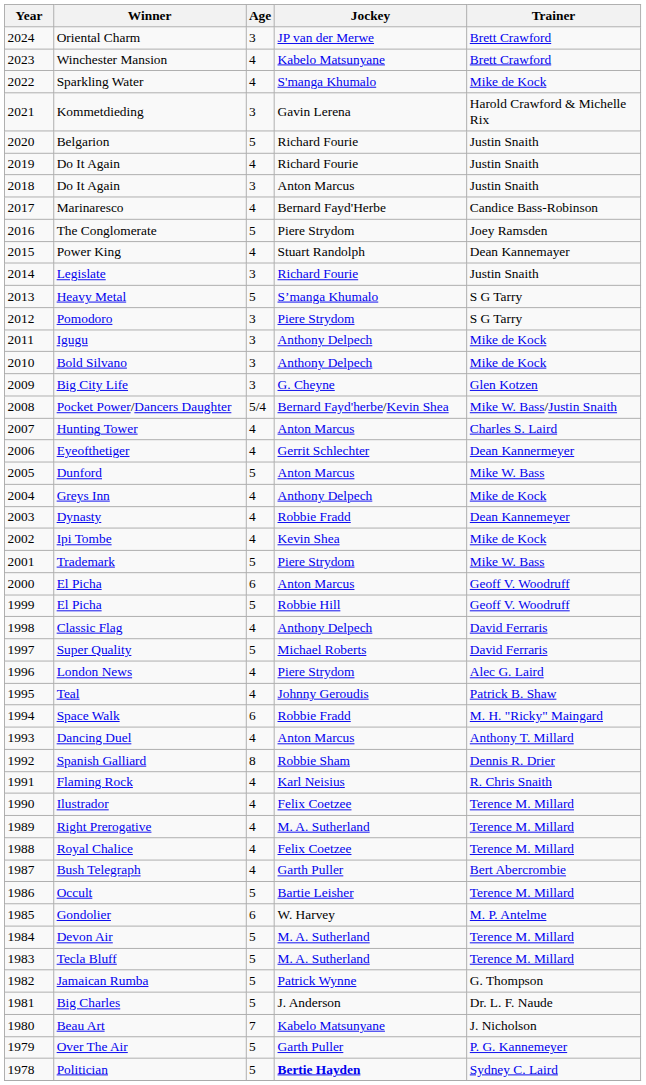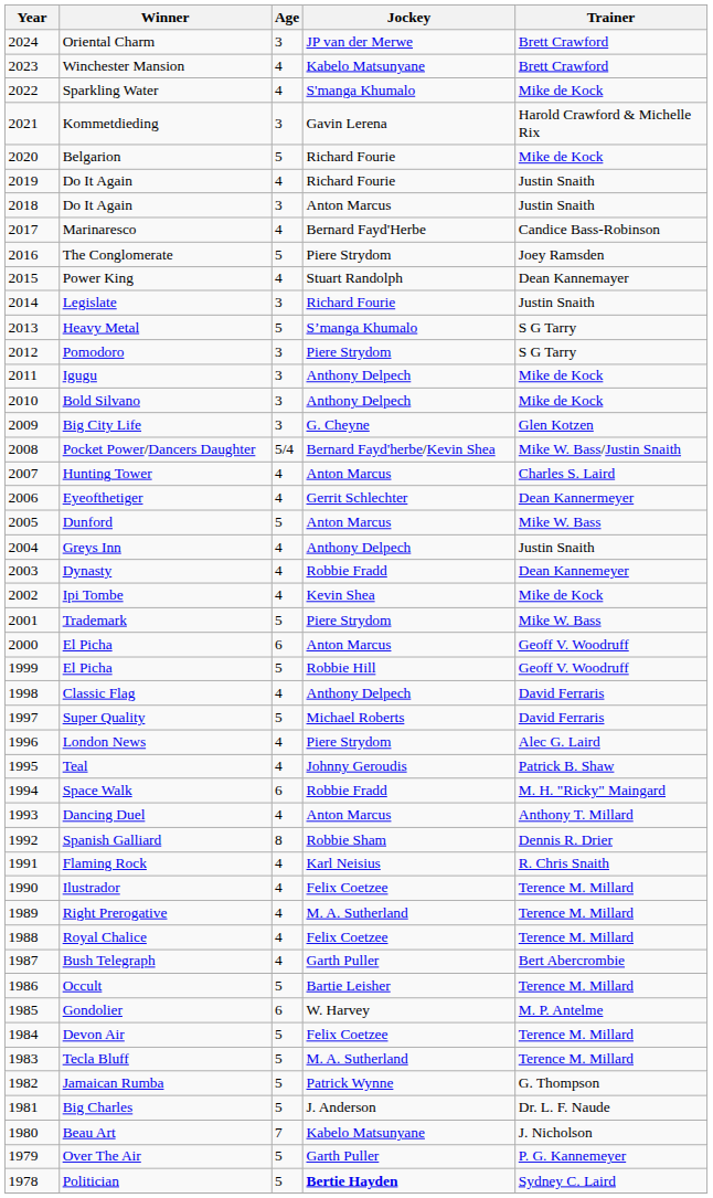Belgarion | Trainer: Justin Snaith -> Mike de Kock
Greys Inn | Trainer: Mike de Kock -> Justin Snaith
Devon Air | Jockey: M. A. Sutherland -> Felix Coetzee
